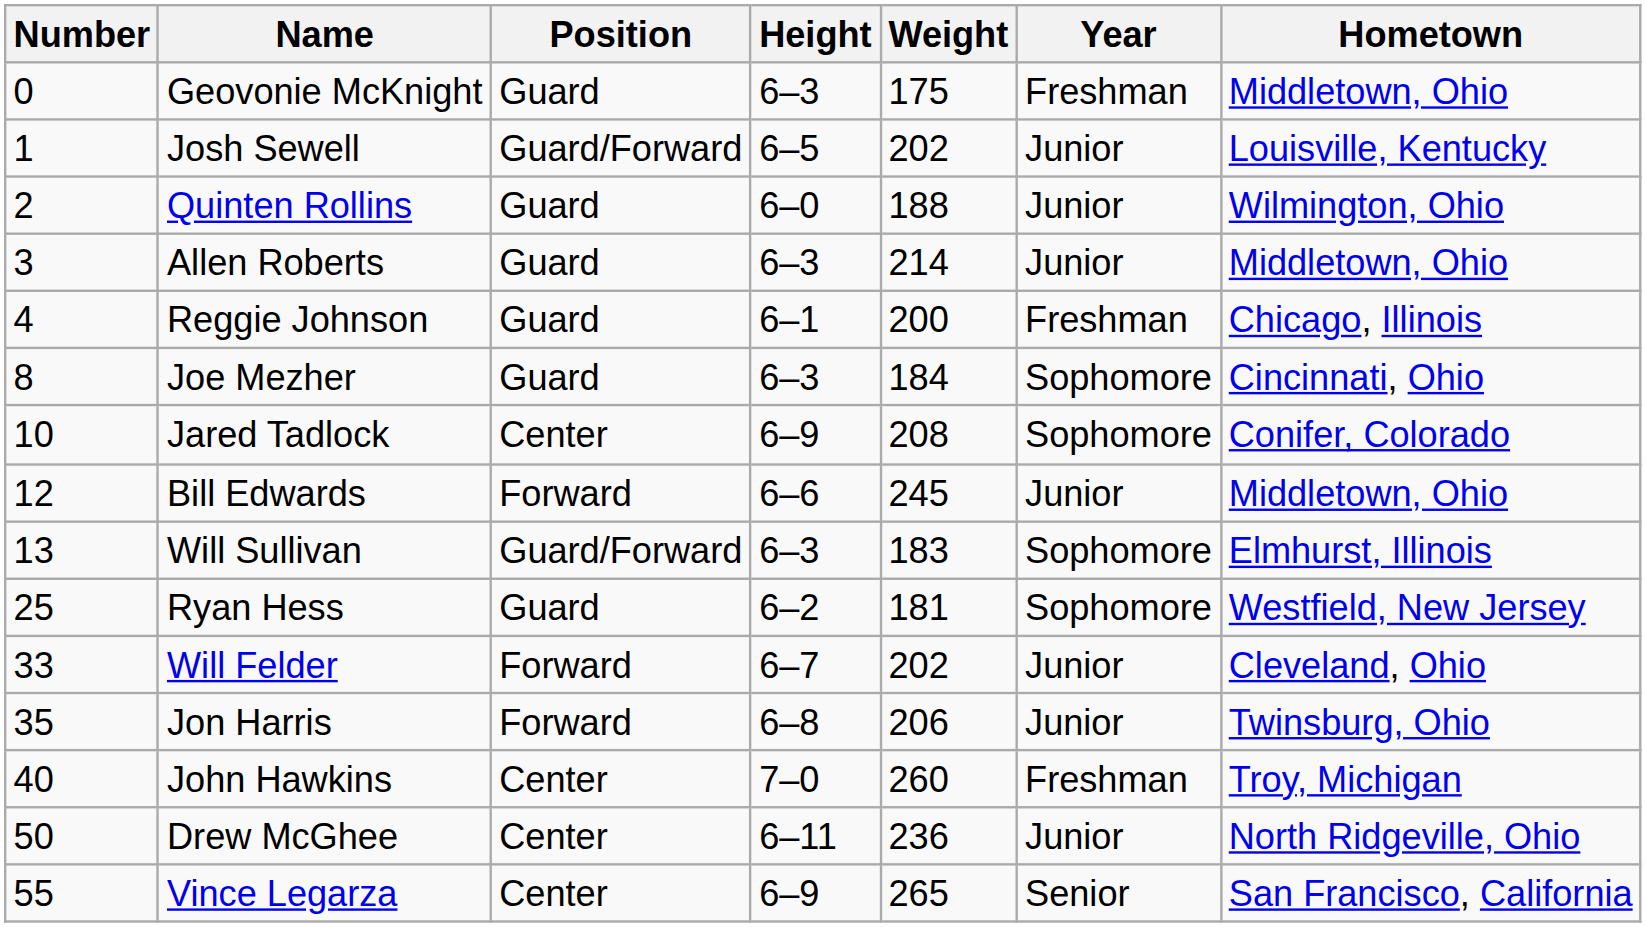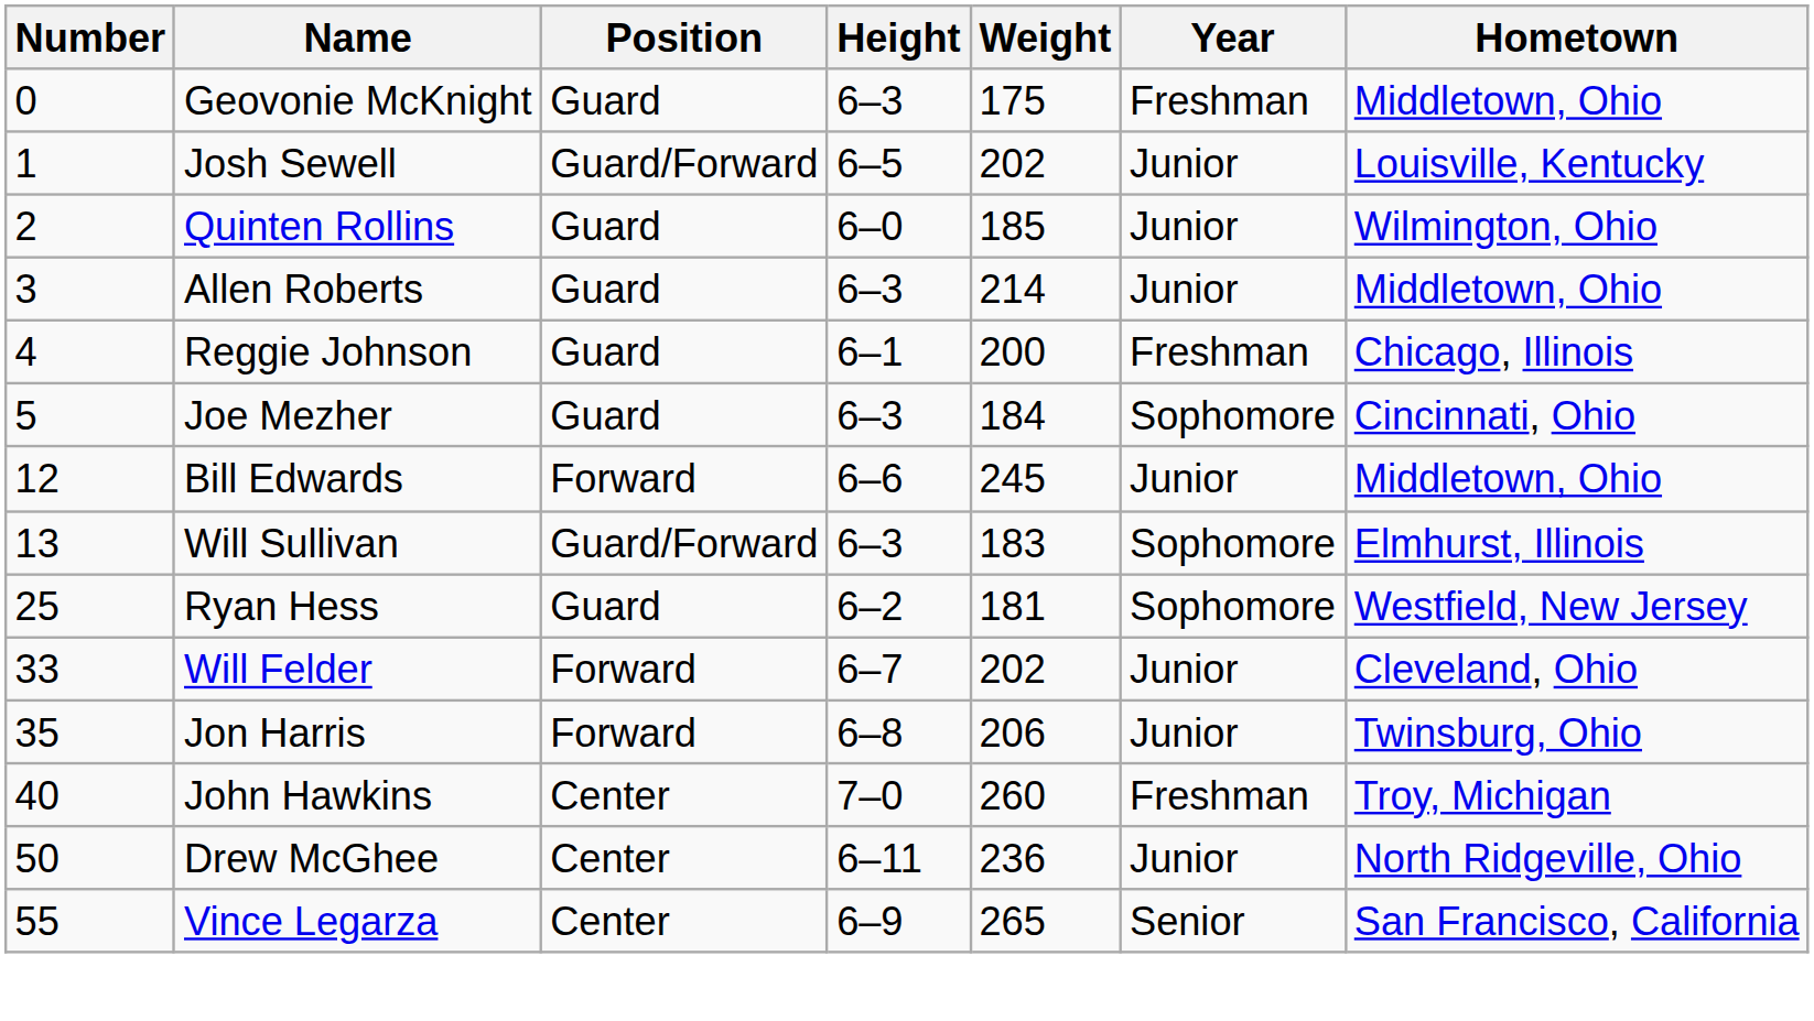Quinten Rollins | Weight: 188 -> 185
Joe Mezher | Number: 8 -> 5
- row: 10 | Jared Tadlock | Center | 6–9 | 208 | Sophomore | Conifer, Colorado
